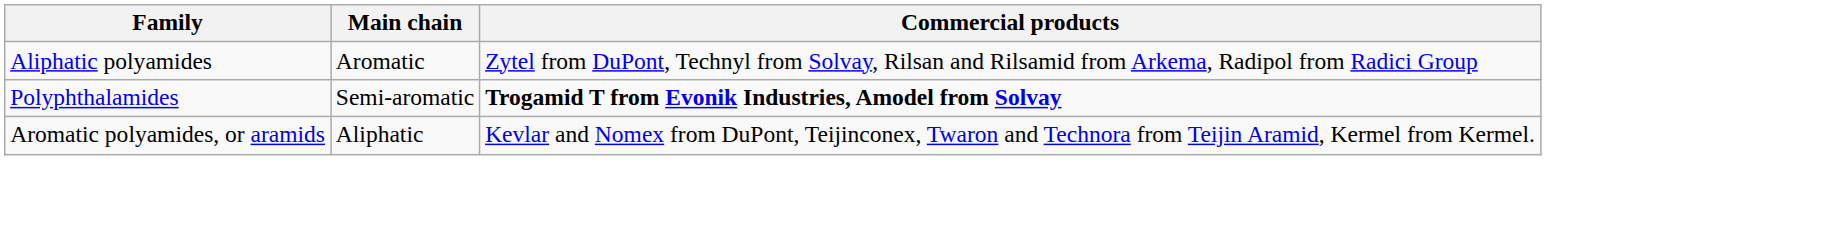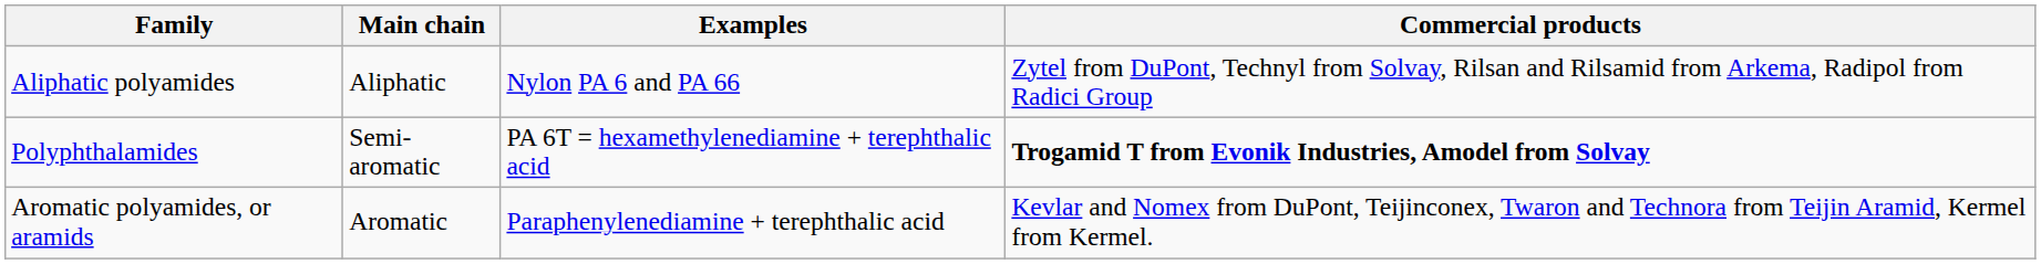+ column: Examples | Nylon PA 6 and PA 66 | PA 6T = hexamethylenediamine + terephthalic acid | Paraphenylenediamine + terephthalic acid
Aliphatic polyamides | Main chain: Aromatic -> Aliphatic
Aromatic polyamides, or aramids | Main chain: Aliphatic -> Aromatic
